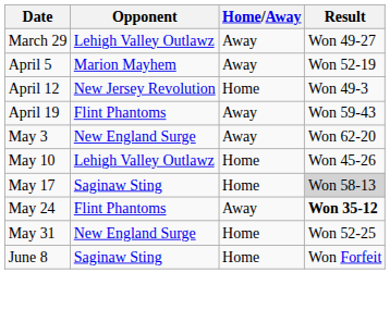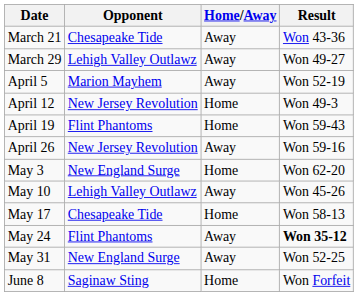+ row: March 21 | Chesapeake Tide | Away | Won 43-36
April 19 | Home/Away: Away -> Home
+ row: April 26 | New Jersey Revolution | Away | Won 59-16
May 3 | Home/Away: Away -> Home
May 10 | Home/Away: Home -> Away
May 17 | Opponent: Saginaw Sting -> Chesapeake Tide
May 17 | Result: lightgrey background -> no background
May 31 | Home/Away: Home -> Away
